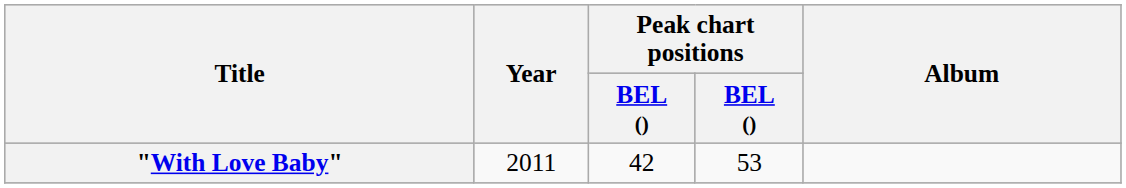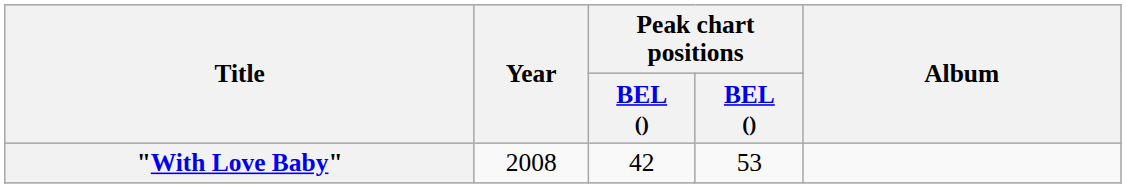"With Love Baby" | Year: 2011 -> 2008
